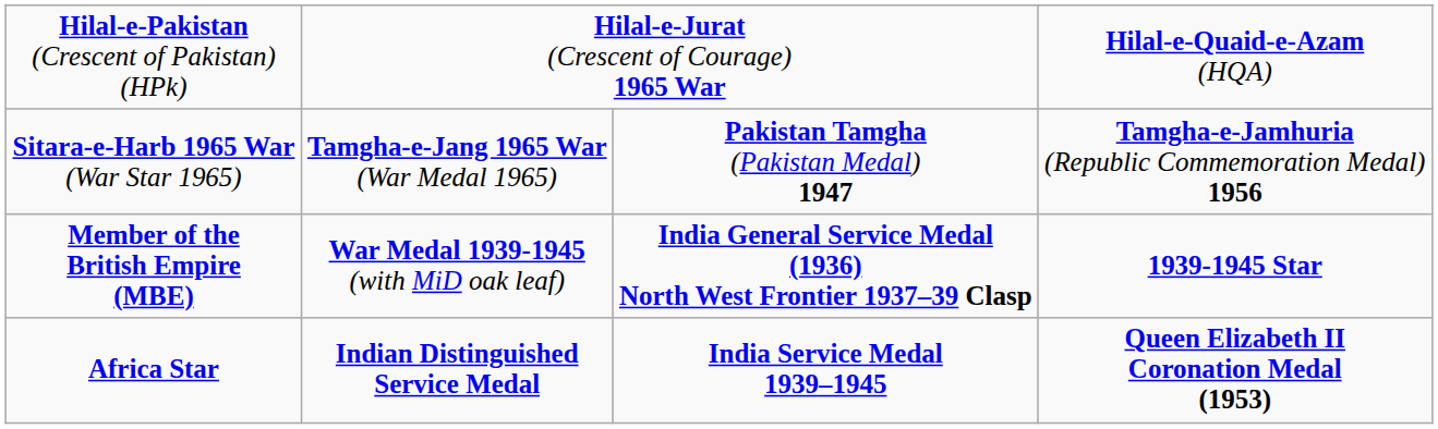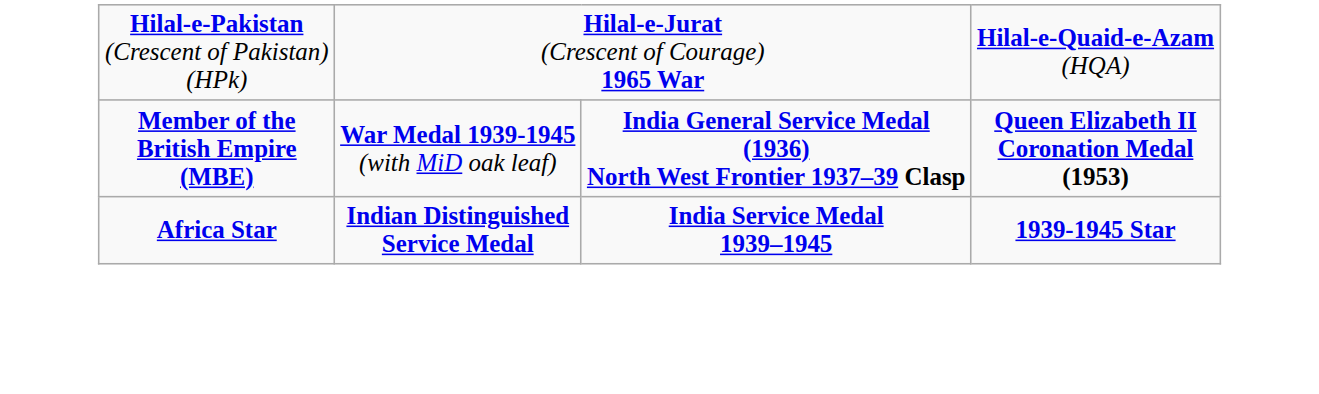- row: Sitara-e-Harb 1965 War (War Star 1965) | Tamgha-e-Jang 1965 War (War Medal 1965) | Pakistan Tamgha (Pakistan Medal) 1947 | Tamgha-e-Jamhuria (Republic Commemoration Medal) 1956
Member of the British Empire (MBE) | column 4: 1939-1945 Star -> Queen Elizabeth II Coronation Medal (1953)
Africa Star | column 4: Queen Elizabeth II Coronation Medal (1953) -> 1939-1945 Star
